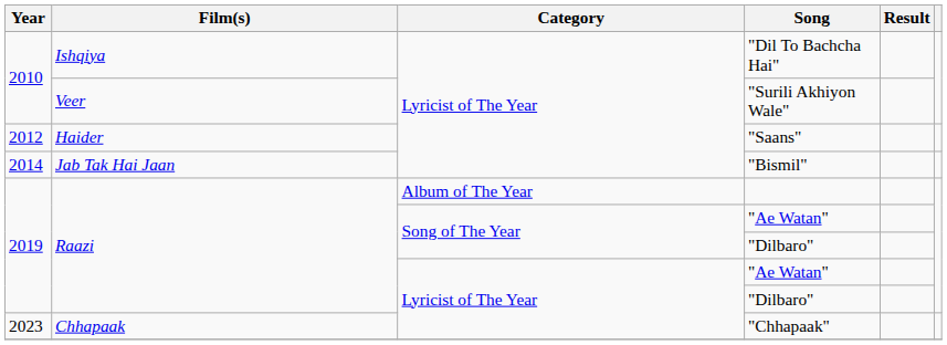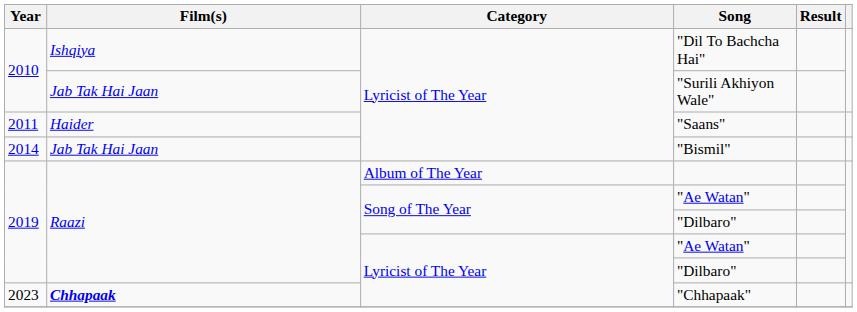"Surili Akhiyon Wale" | Film(s): Veer -> Jab Tak Hai Jaan
"Saans" | Year: 2012 -> 2011
"Chhapaak" | Film(s): normal -> bold
